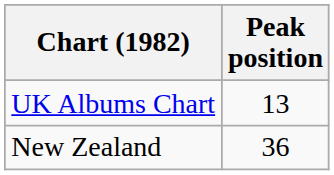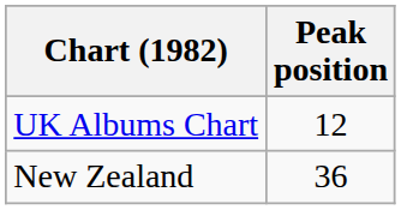UK Albums Chart | Peak position: 13 -> 12
